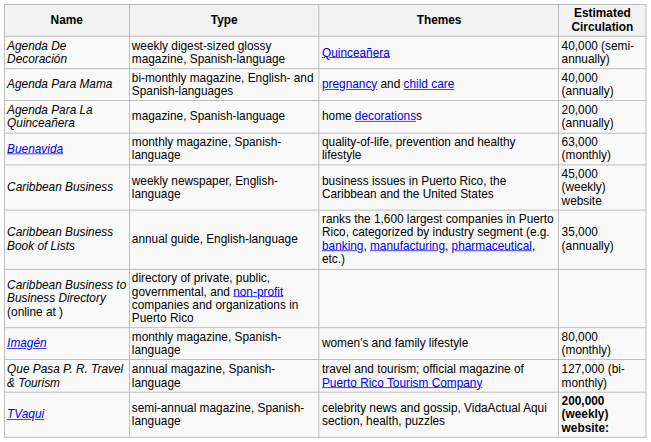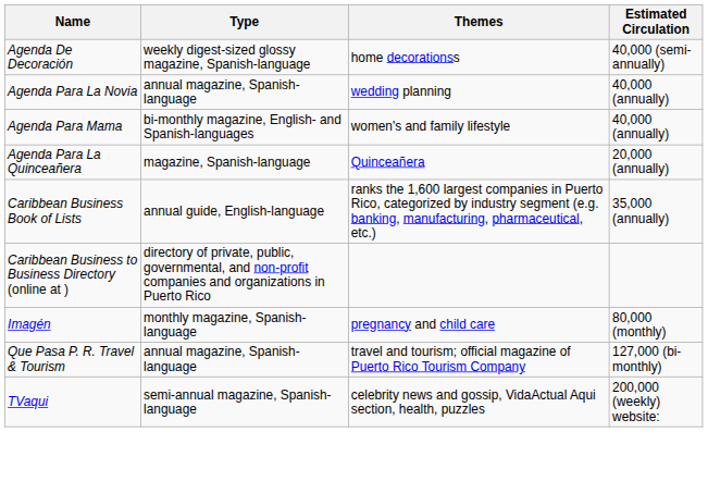Agenda De Decoración | Themes: Quinceañera -> home decorationss
+ row: Agenda Para La Novia | annual magazine, Spanish-language | wedding planning | 40,000 (annually)
Agenda Para Mama | Themes: pregnancy and child care -> women's and family lifestyle
Agenda Para La Quinceañera | Themes: home decorationss -> Quinceañera
- row: Buenavida | monthly magazine, Spanish-language | quality-of-life, prevention and healthy lifestyle | 63,000 (monthly)
- row: Caribbean Business | weekly newspaper, English-language | business issues in Puerto Rico, the Caribbean and the United States | 45,000 (weekly) website
Imagén | Themes: women's and family lifestyle -> pregnancy and child care
TVaqui | Estimated Circulation: bold -> normal
